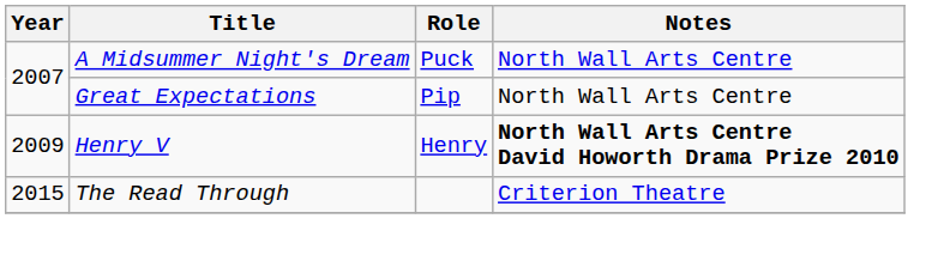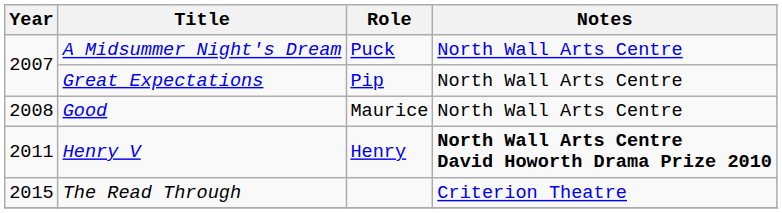+ row: 2008 | Good | Maurice | North Wall Arts Centre
Henry V | Year: 2009 -> 2011
